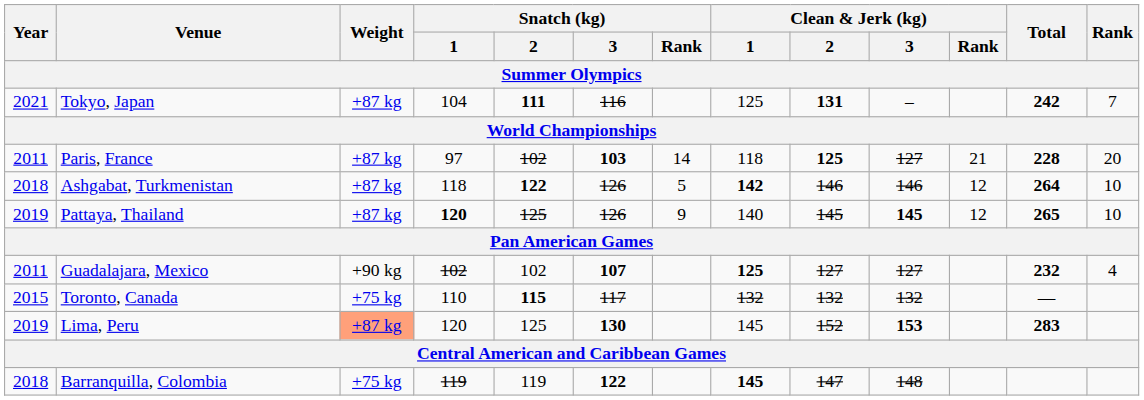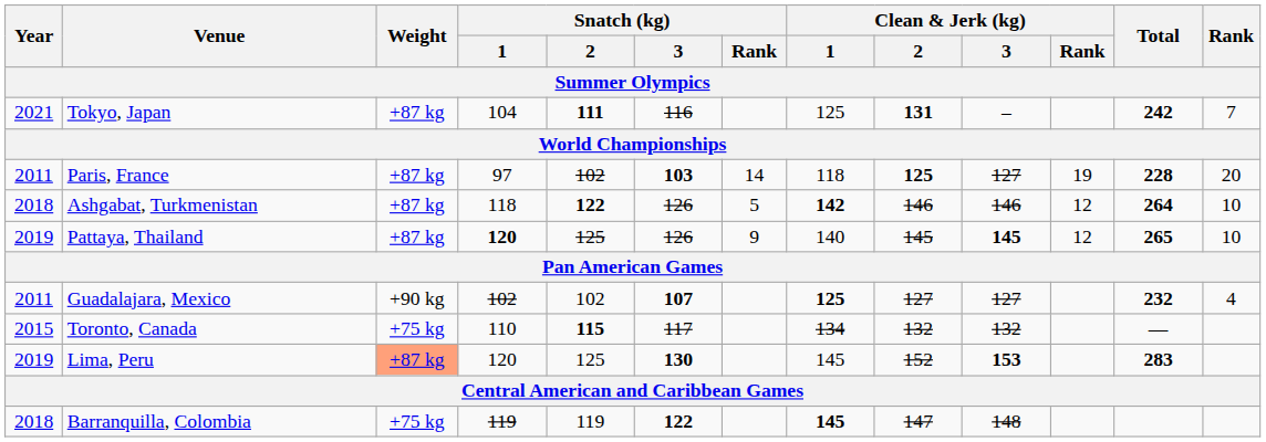Paris, France | Clean & Jerk (kg) / Rank: 21 -> 19
Toronto, Canada | Clean & Jerk (kg) / 1: 132 -> 134
